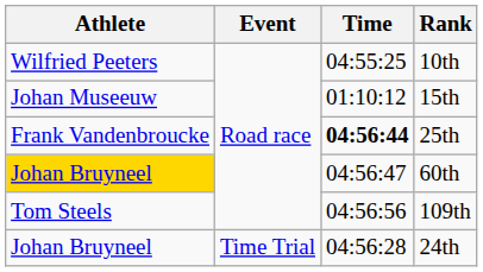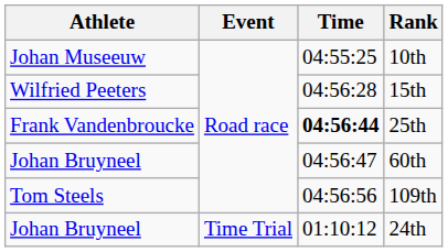10th | Athlete: Wilfried Peeters -> Johan Museeuw
15th | Athlete: Johan Museeuw -> Wilfried Peeters
15th | Time: 01:10:12 -> 04:56:28
60th | Athlete: gold background -> no background
24th | Time: 04:56:28 -> 01:10:12
